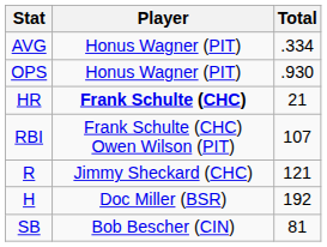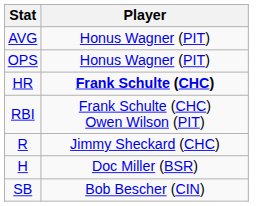- column: Total | .334 | .930 | 21 | 107 | 121 | 192 | 81
